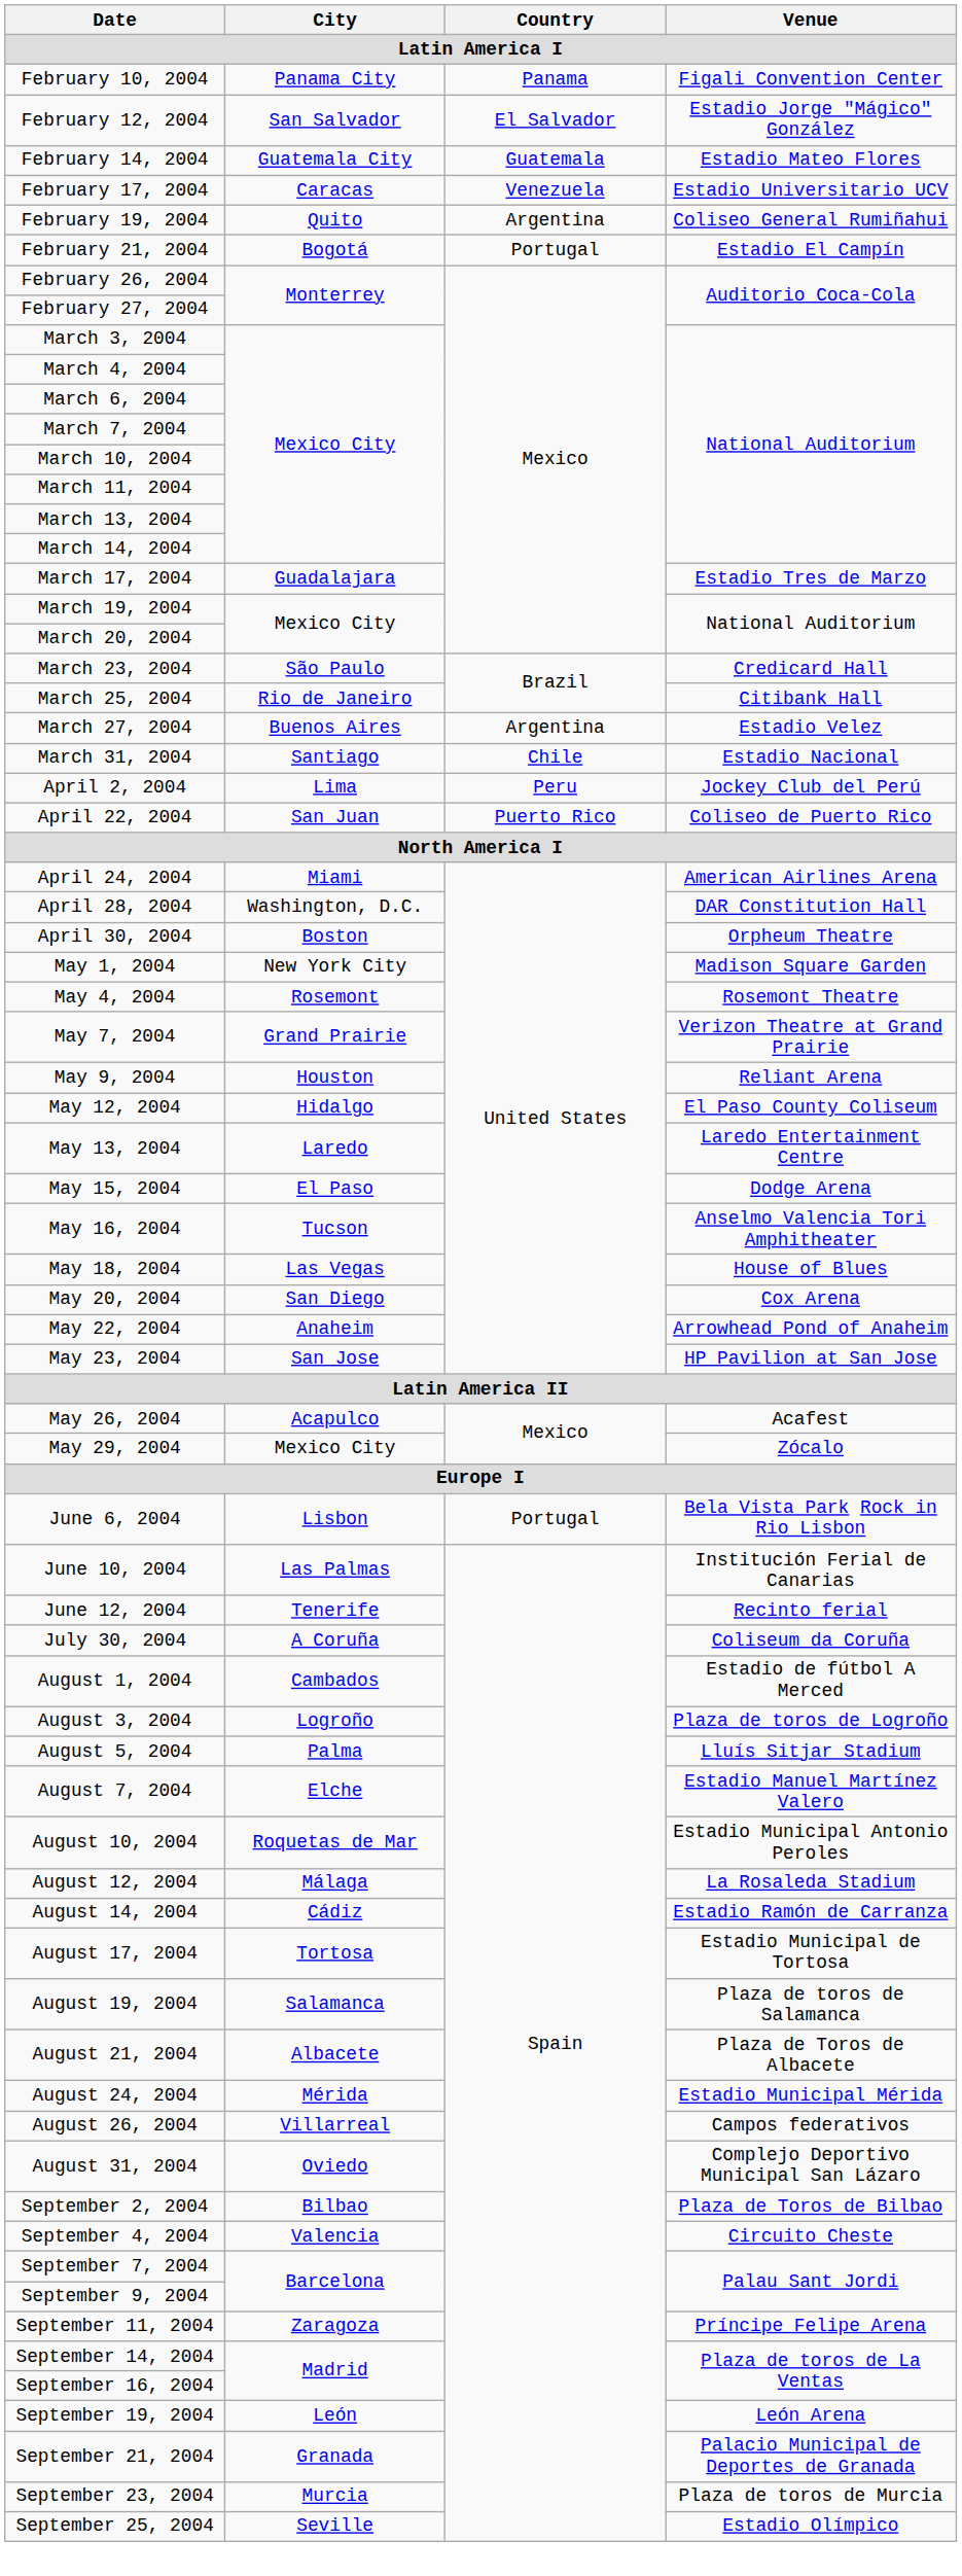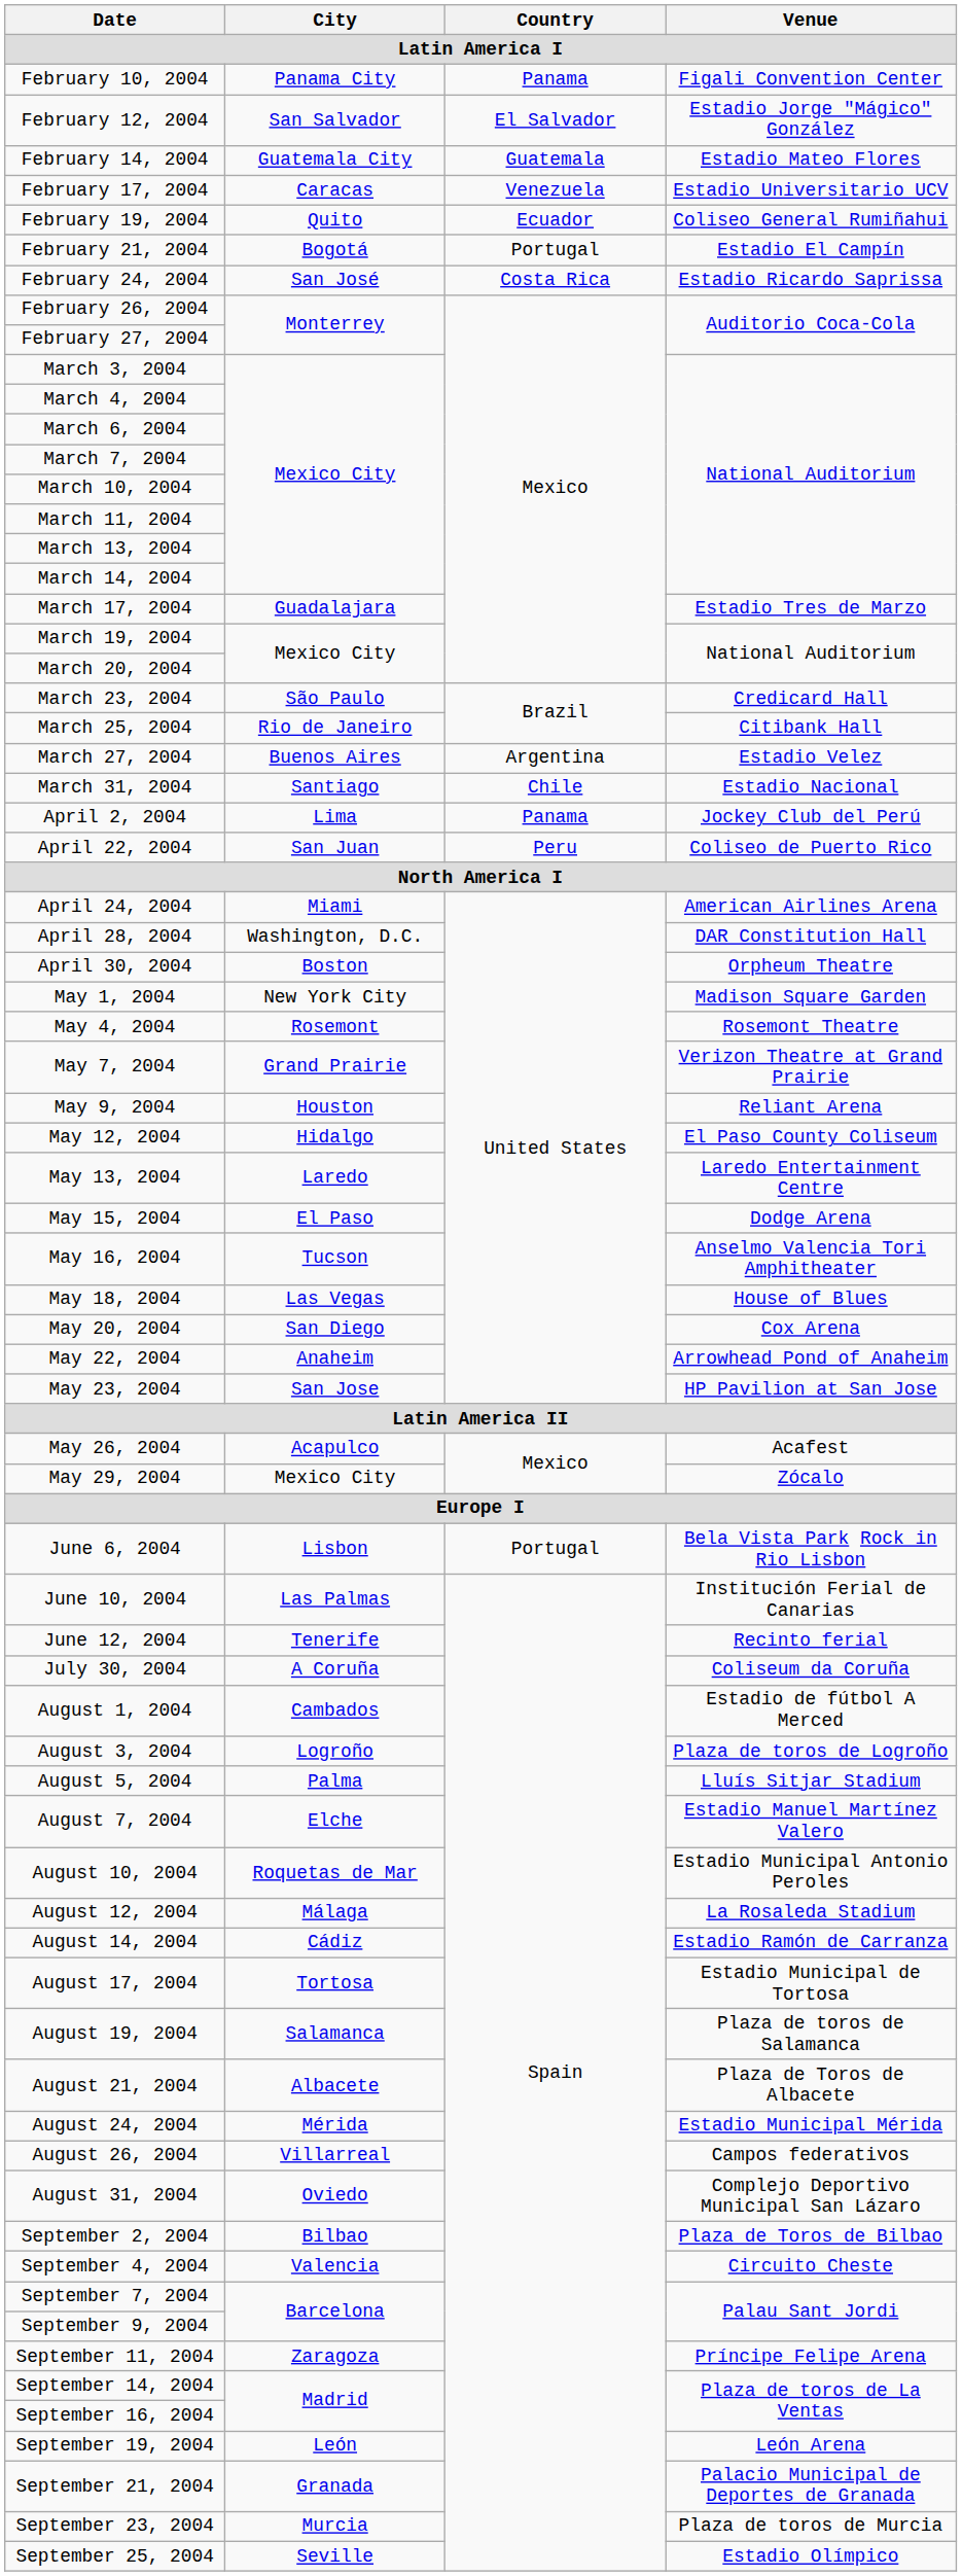February 19, 2004 | Country: Argentina -> Ecuador
+ row: February 24, 2004 | San José | Costa Rica | Estadio Ricardo Saprissa
April 2, 2004 | Country: Peru -> Panama
April 22, 2004 | Country: Puerto Rico -> Peru
